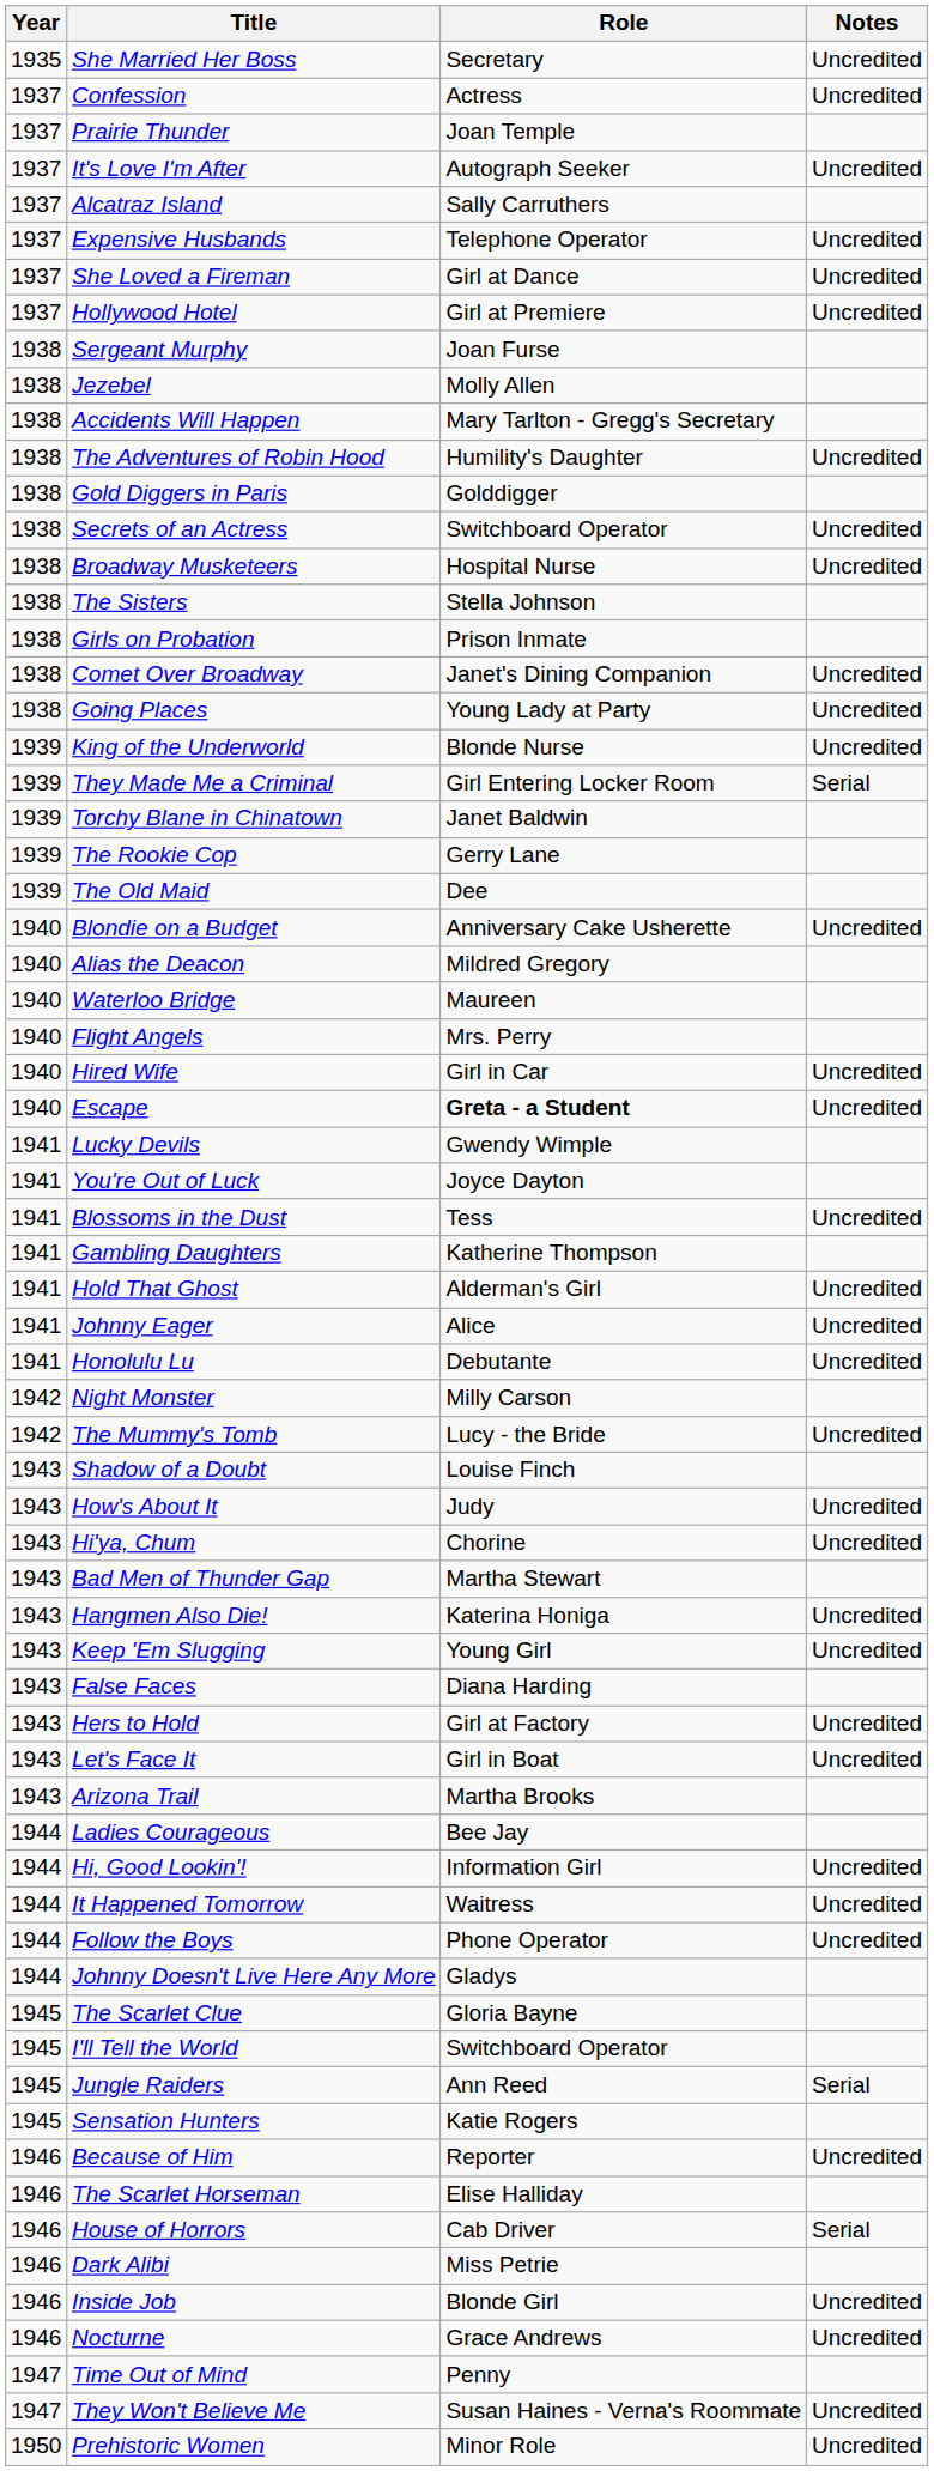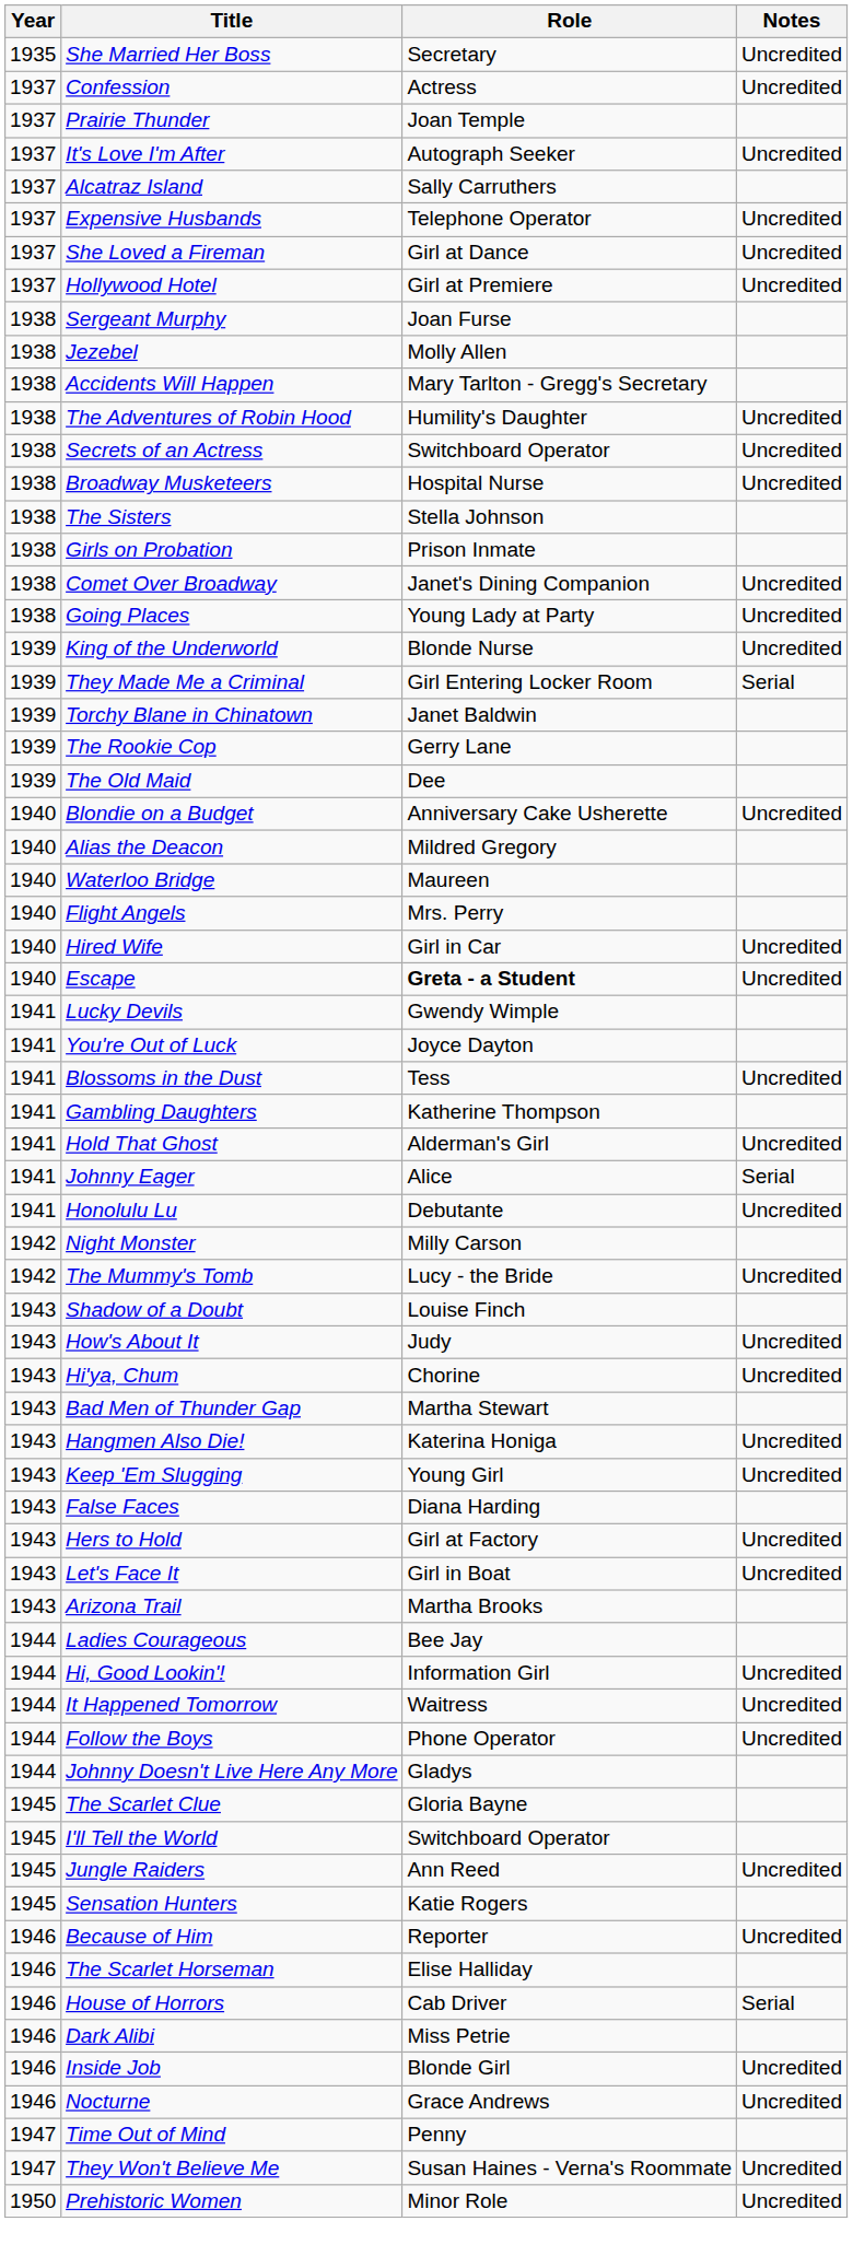- row: 1938 | Gold Diggers in Paris | Golddigger
Johnny Eager | Notes: Uncredited -> Serial
Jungle Raiders | Notes: Serial -> Uncredited
